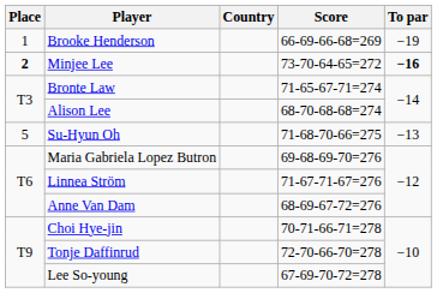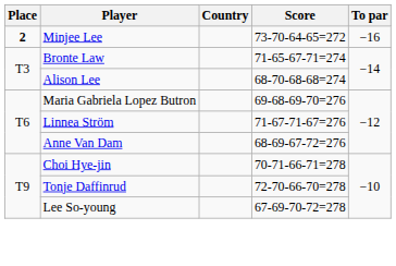- row: 1 | Brooke Henderson | 66-69-66-68=269 | −19
Minjee Lee | To par: bold -> normal
- row: 5 | Su-Hyun Oh | 71-68-70-66=275 | −13
